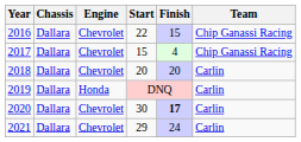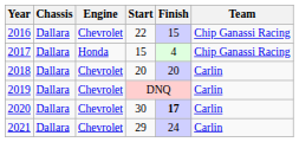2017 | Engine: Chevrolet -> Honda
2019 | Engine: Honda -> Chevrolet
